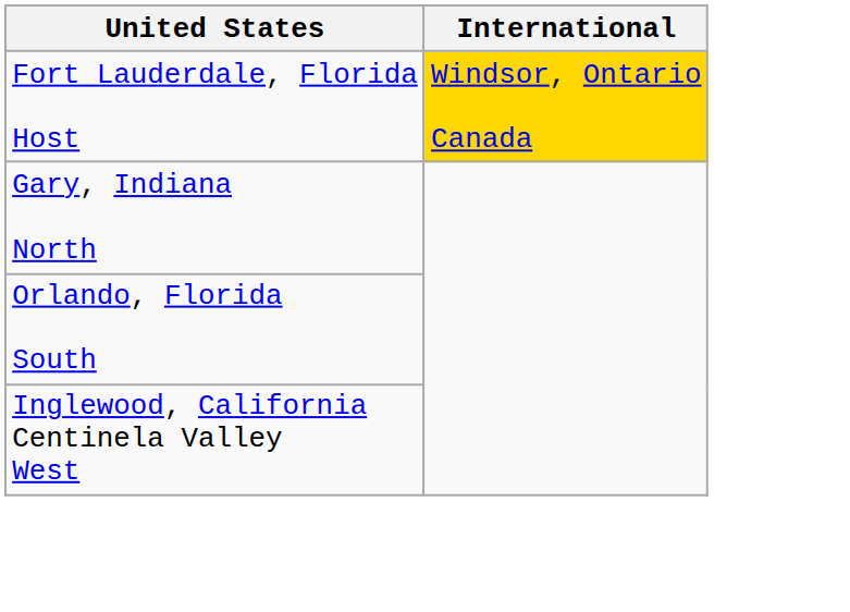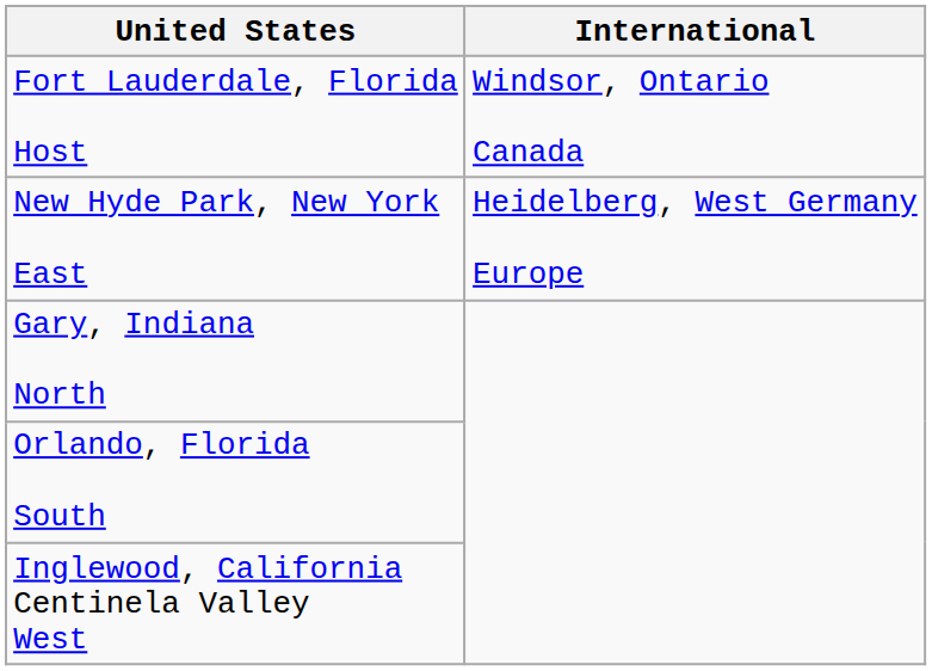Fort Lauderdale, Florida Host | International: gold background -> no background
+ row: New Hyde Park, New York East | Heidelberg, West Germany Europe
